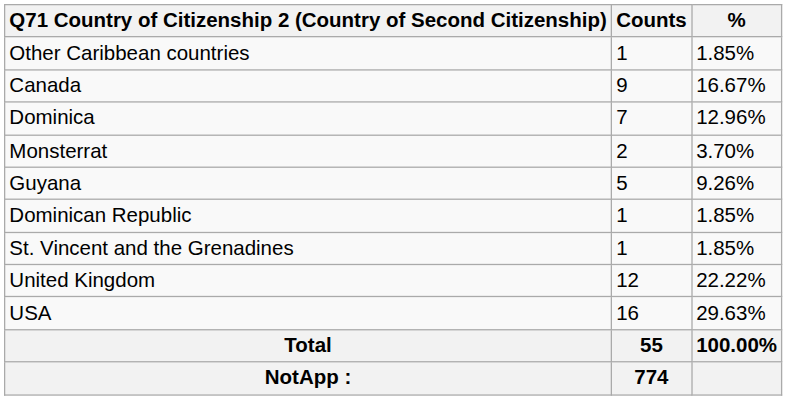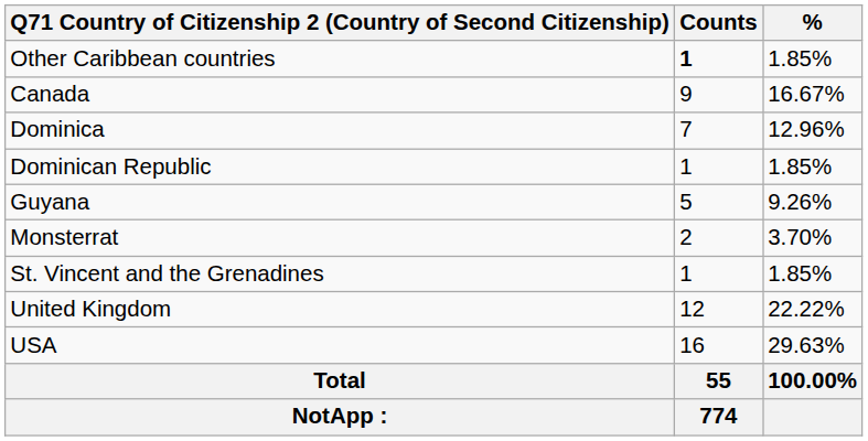Other Caribbean countries | Counts: normal -> bold
rows swapped: Dominican Republic <-> Monsterrat
